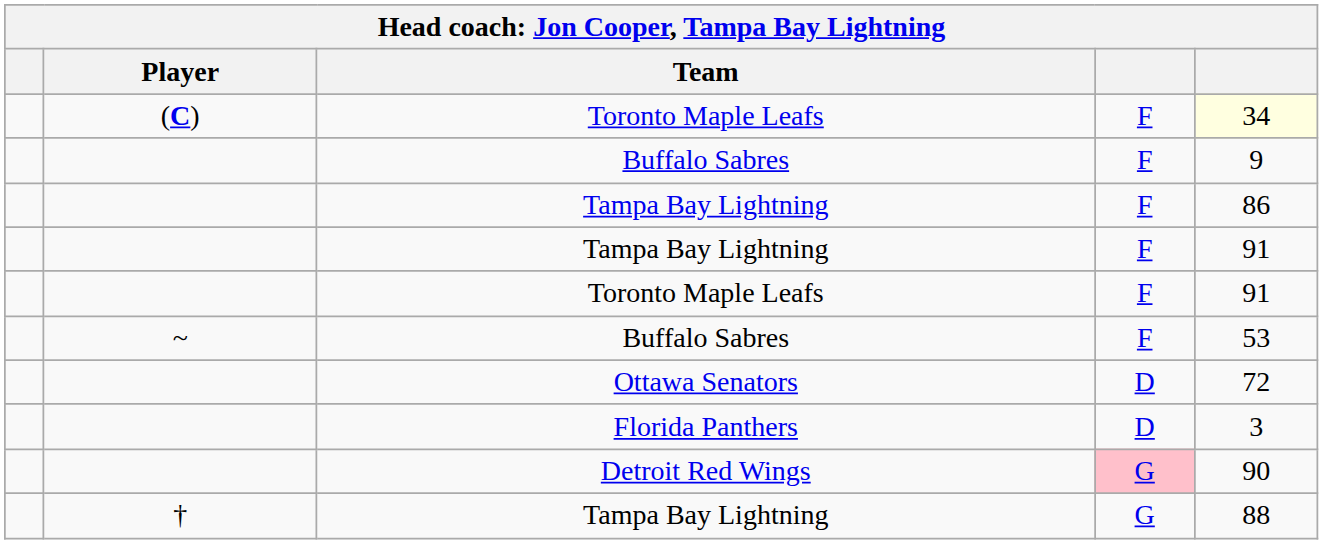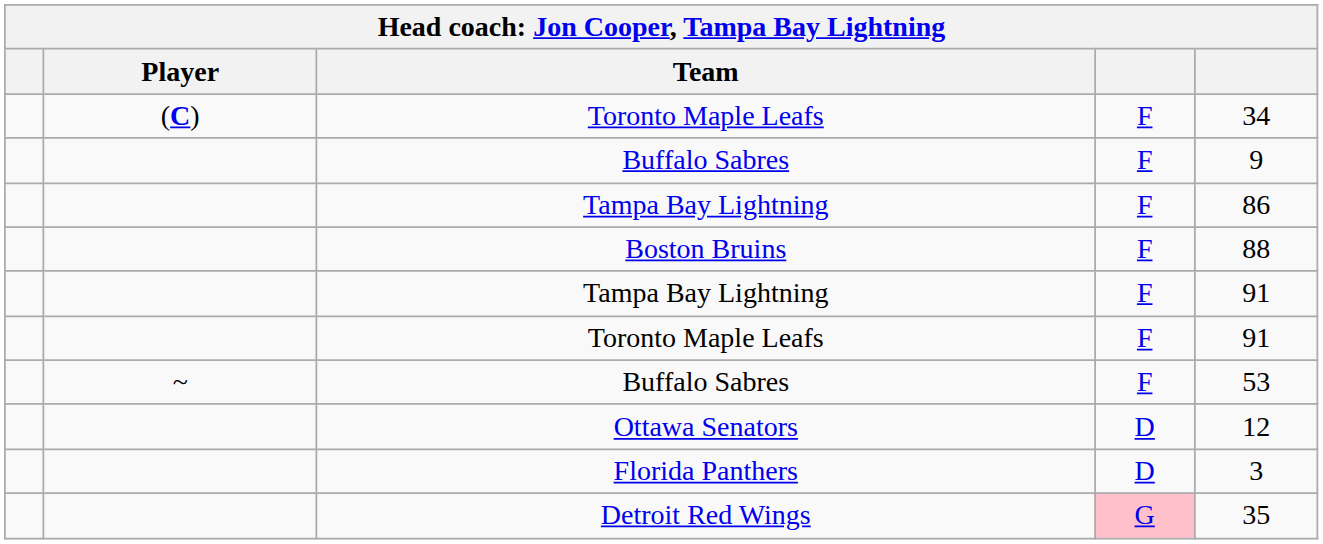(C) / Toronto Maple Leafs | column 5: lightyellow background -> no background
+ row: Boston Bruins | F | 88
Ottawa Senators | column 5: 72 -> 12
Detroit Red Wings | column 5: 90 -> 35
- row: † | Tampa Bay Lightning | G | 88
